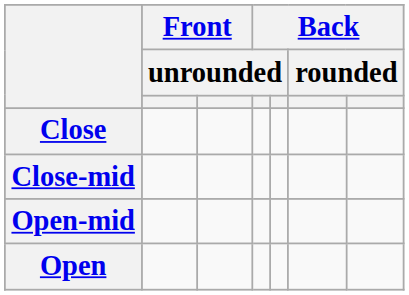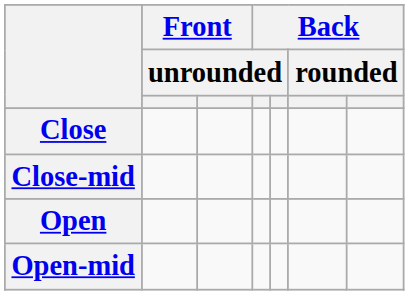rows swapped: Open-mid <-> Open
